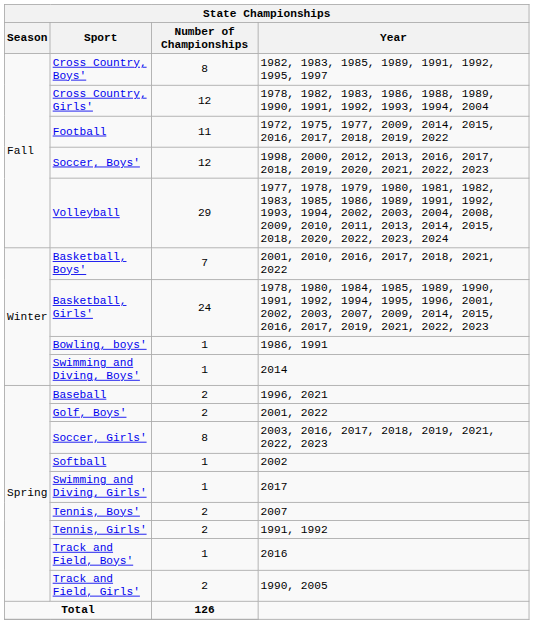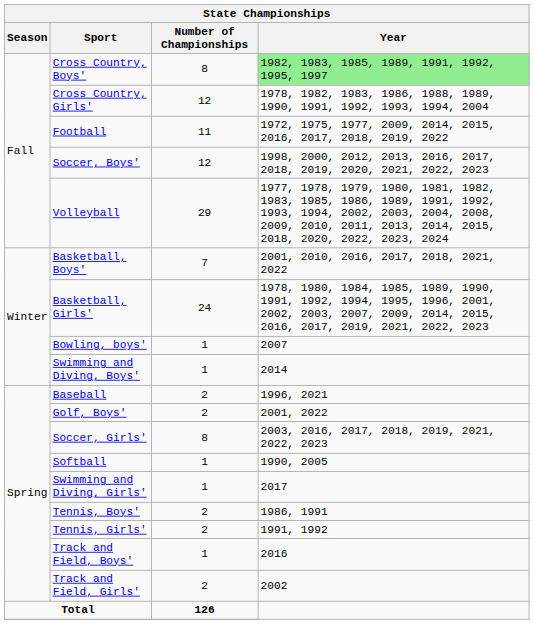Cross Country, Boys' | Year: no background -> lightgreen background
Bowling, boys' | Year: 1986, 1991 -> 2007
Softball | Year: 2002 -> 1990, 2005
Tennis, Boys' | Year: 2007 -> 1986, 1991
Track and Field, Girls' | Year: 1990, 2005 -> 2002
